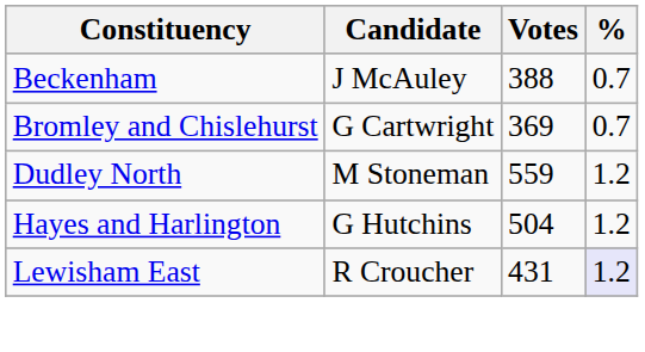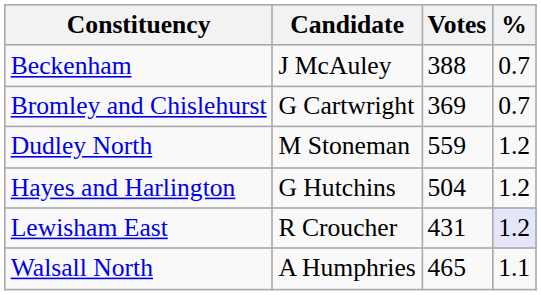+ row: Walsall North | A Humphries | 465 | 1.1
